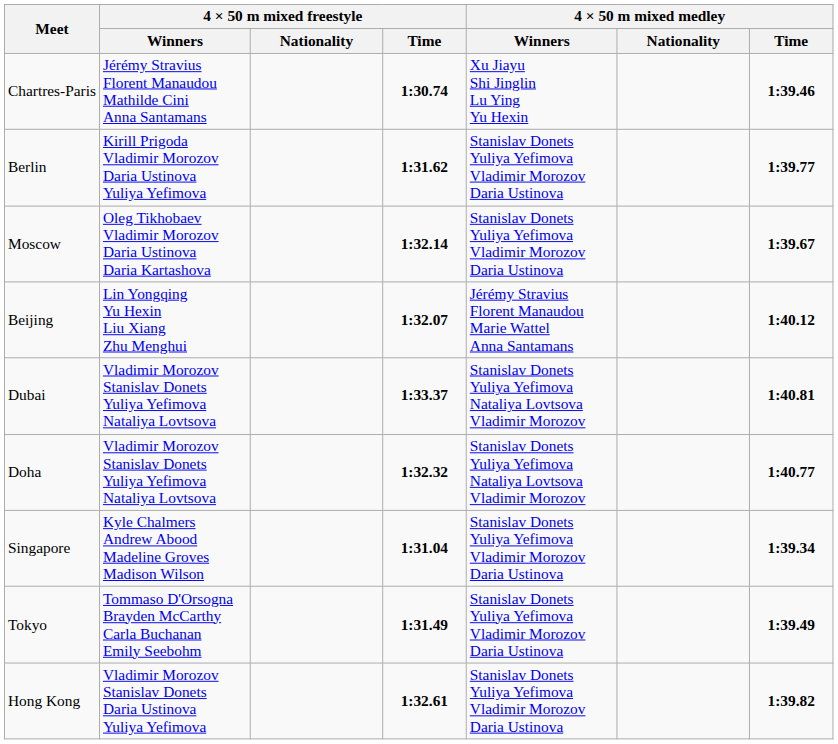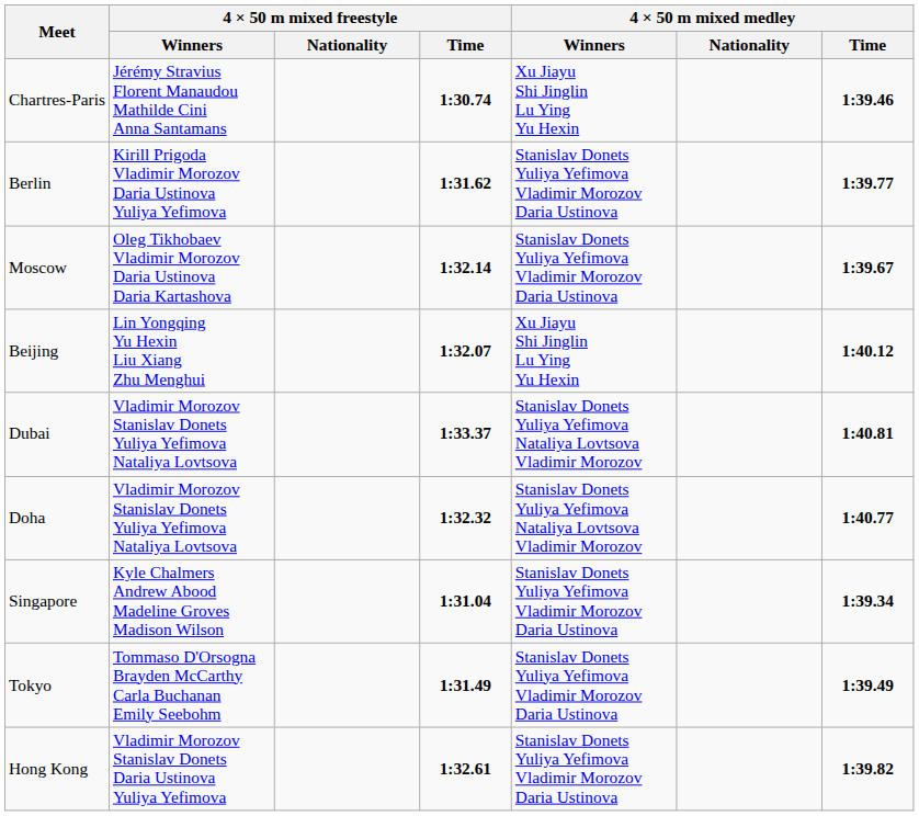Beijing | 4 × 50 m mixed medley / Winners: Jérémy Stravius Florent Manaudou Marie Wattel Anna Santamans -> Xu Jiayu Shi Jinglin Lu Ying Yu Hexin
